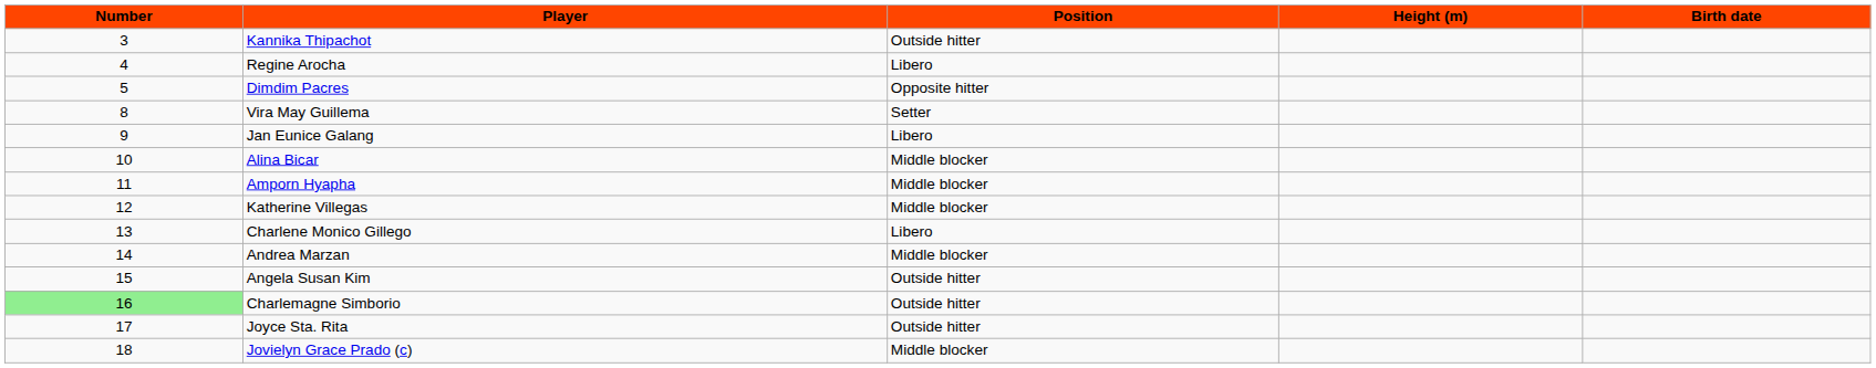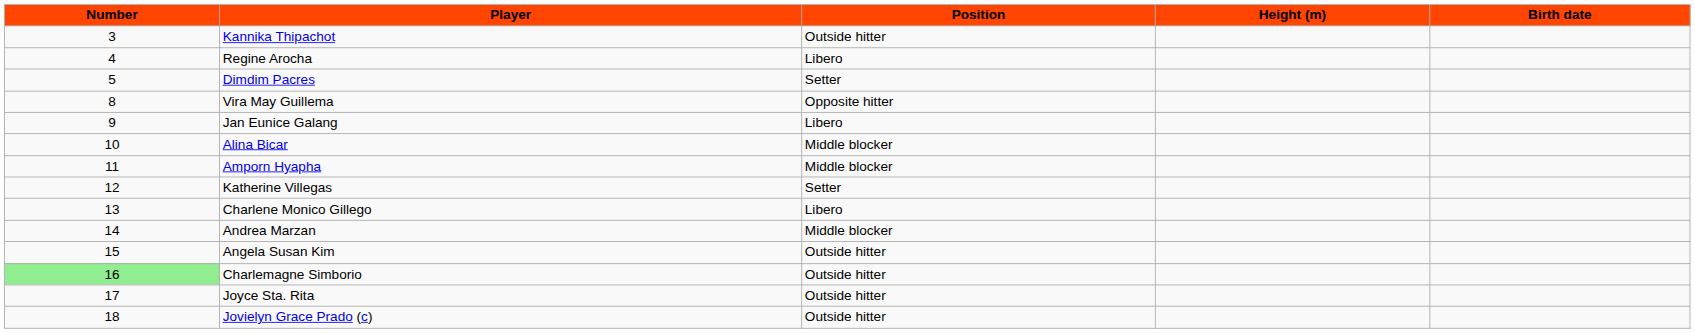Dimdim Pacres | Position: Opposite hitter -> Setter
Vira May Guillema | Position: Setter -> Opposite hitter
Katherine Villegas | Position: Middle blocker -> Setter
Jovielyn Grace Prado (c) | Position: Middle blocker -> Outside hitter
